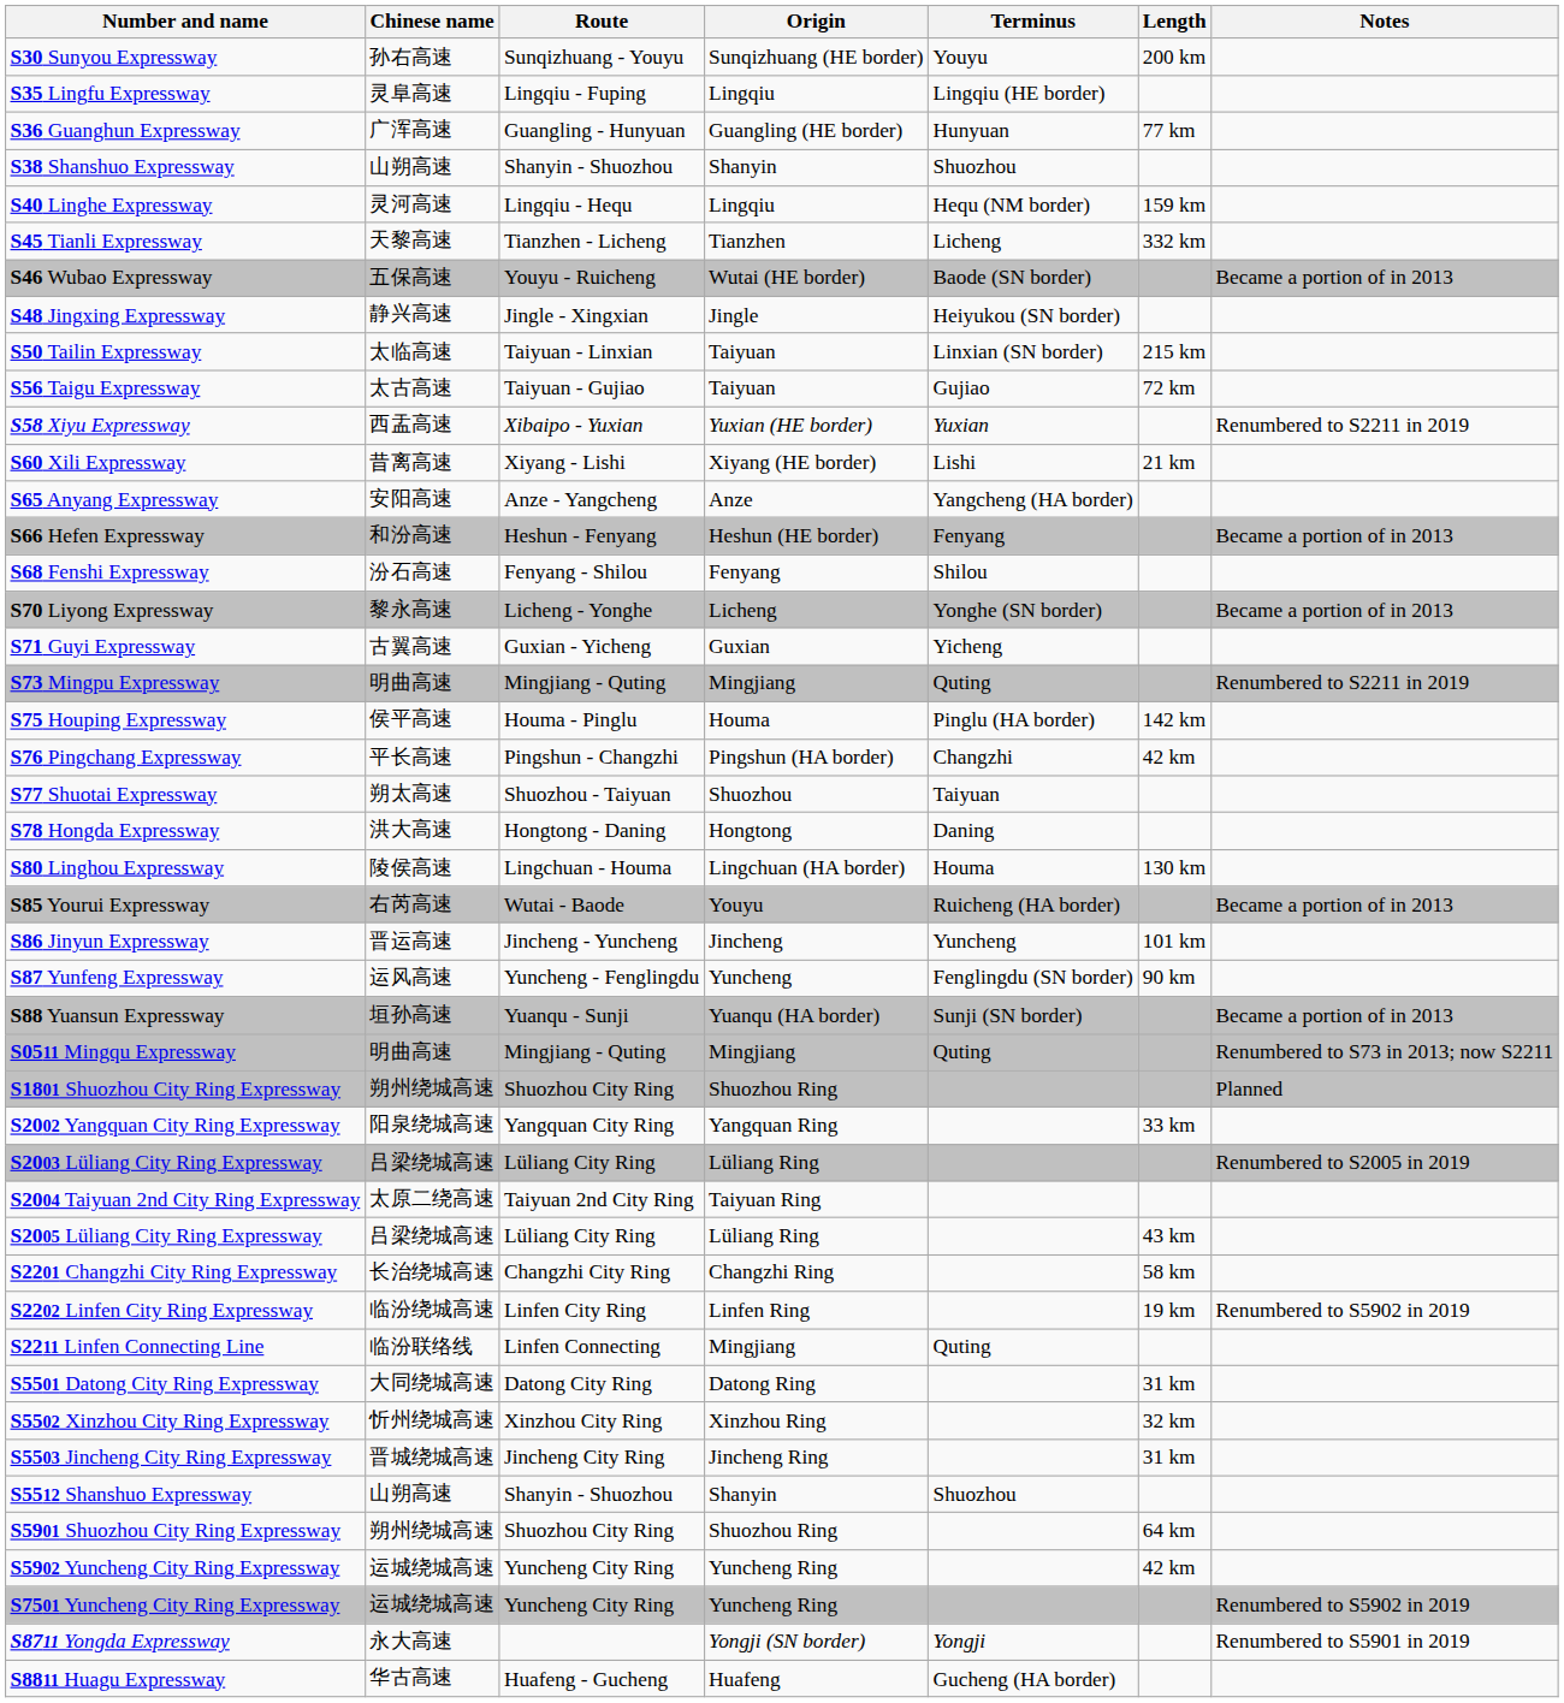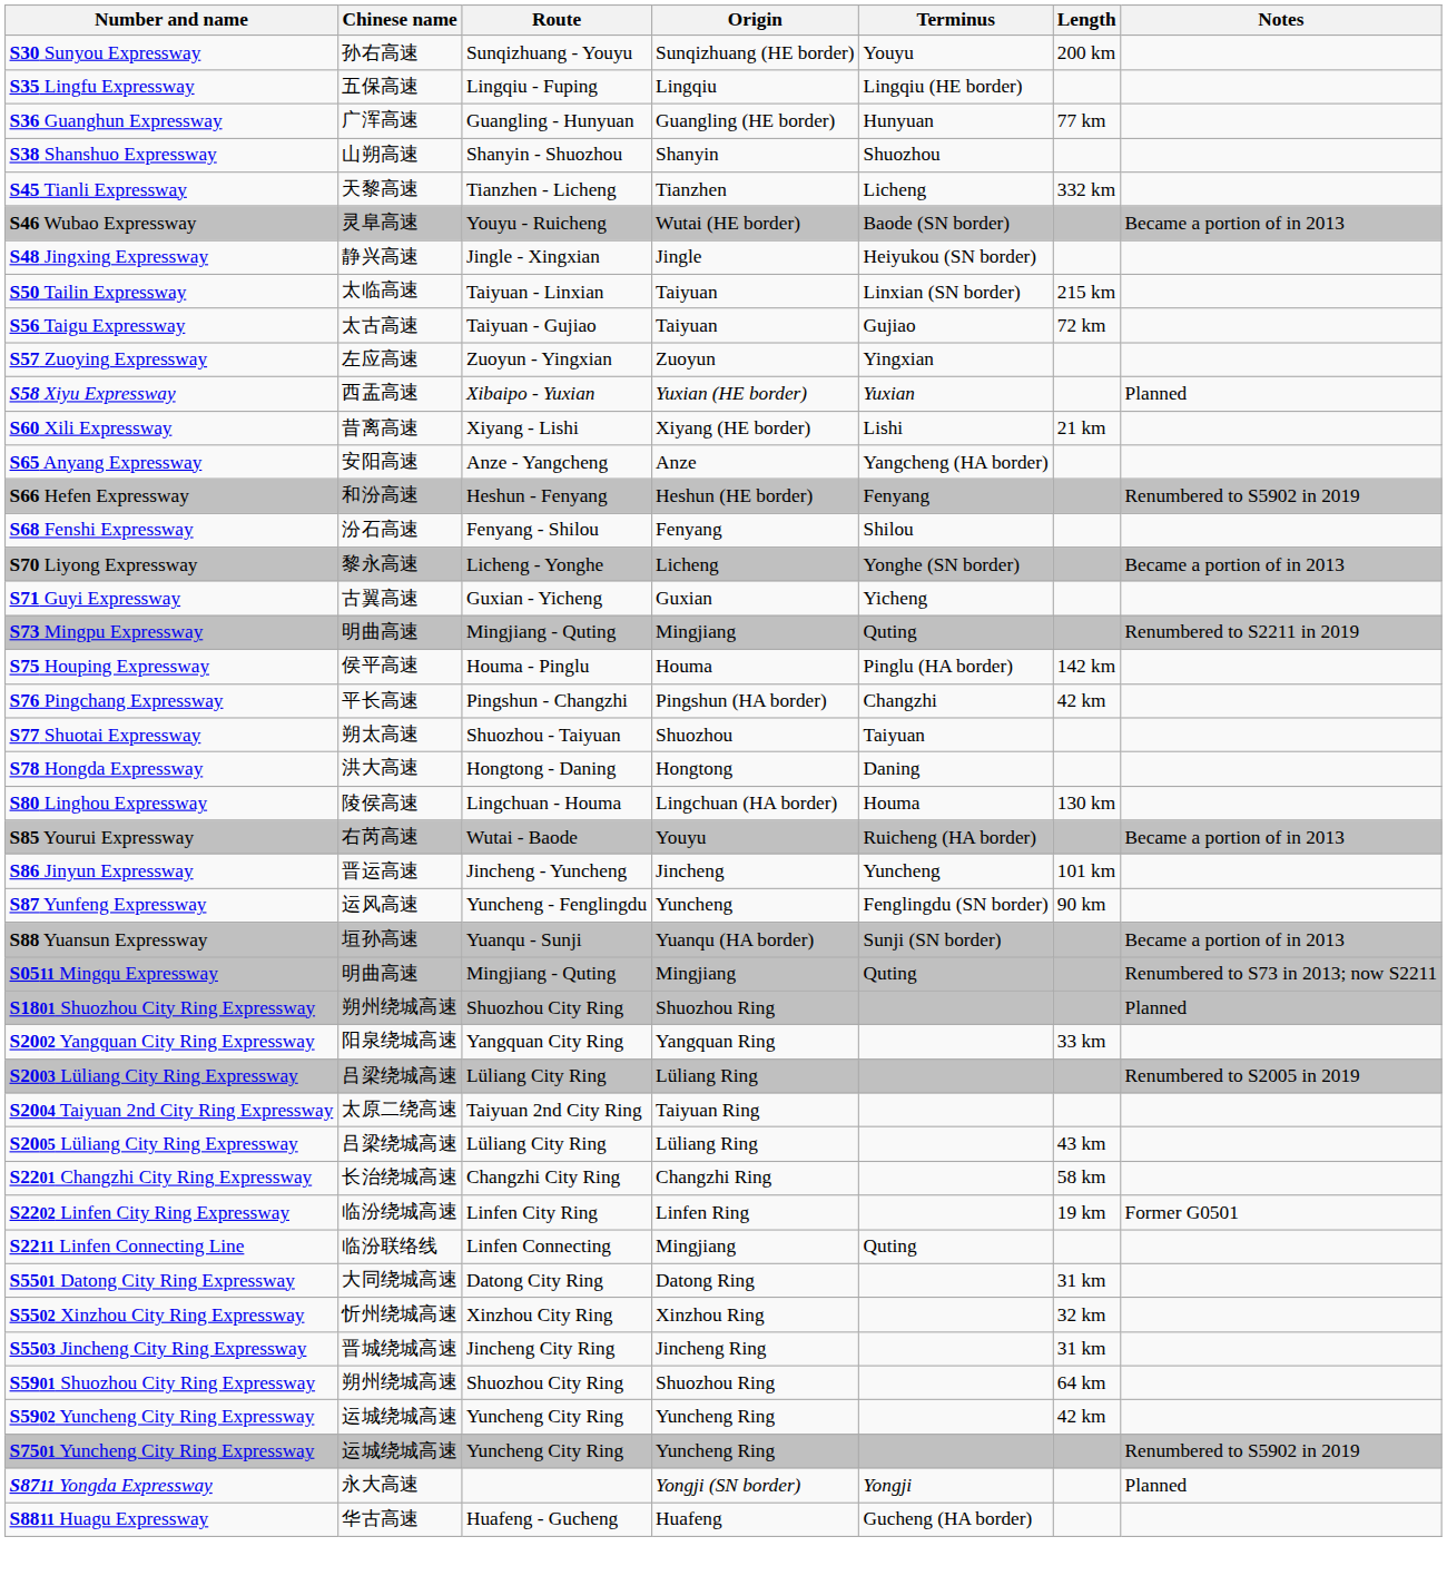S35 Lingfu Expressway | Chinese name: 灵阜高速 -> 五保高速
- row: S40 Linghe Expressway | 灵河高速 | Lingqiu - Hequ | Lingqiu | Hequ (NM border) | 159 km
S46 Wubao Expressway | Chinese name: 五保高速 -> 灵阜高速
+ row: S57 Zuoying Expressway | 左应高速 | Zuoyun - Yingxian | Zuoyun | Yingxian
S58 Xiyu Expressway | Notes: Renumbered to S2211 in 2019 -> Planned
S66 Hefen Expressway | Notes: Became a portion of in 2013 -> Renumbered to S5902 in 2019
S2202 Linfen City Ring Expressway | Notes: Renumbered to S5902 in 2019 -> Former G0501
- row: S5512 Shanshuo Expressway | 山朔高速 | Shanyin - Shuozhou | Shanyin | Shuozhou
S8711 Yongda Expressway | Notes: Renumbered to S5901 in 2019 -> Planned
